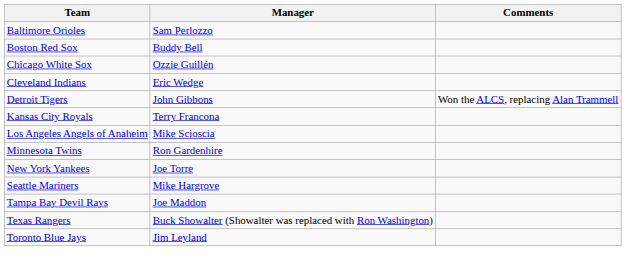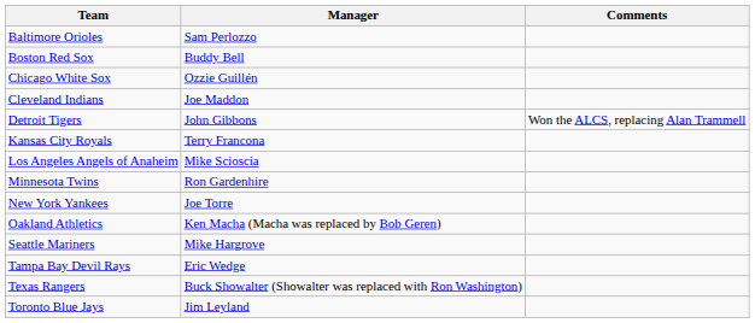Cleveland Indians | Manager: Eric Wedge -> Joe Maddon
+ row: Oakland Athletics | Ken Macha (Macha was replaced by Bob Geren)
Tampa Bay Devil Rays | Manager: Joe Maddon -> Eric Wedge
